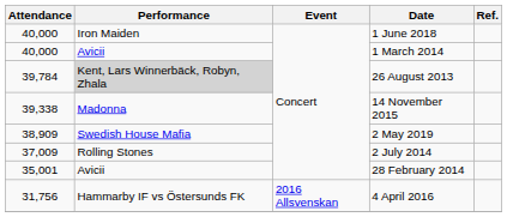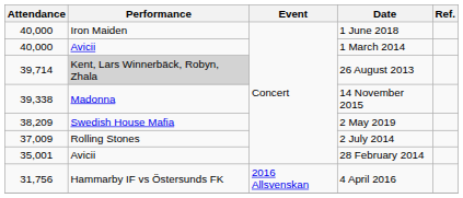26 August 2013 | Attendance: 39,784 -> 39,714
2 May 2019 | Attendance: 38,909 -> 38,209
